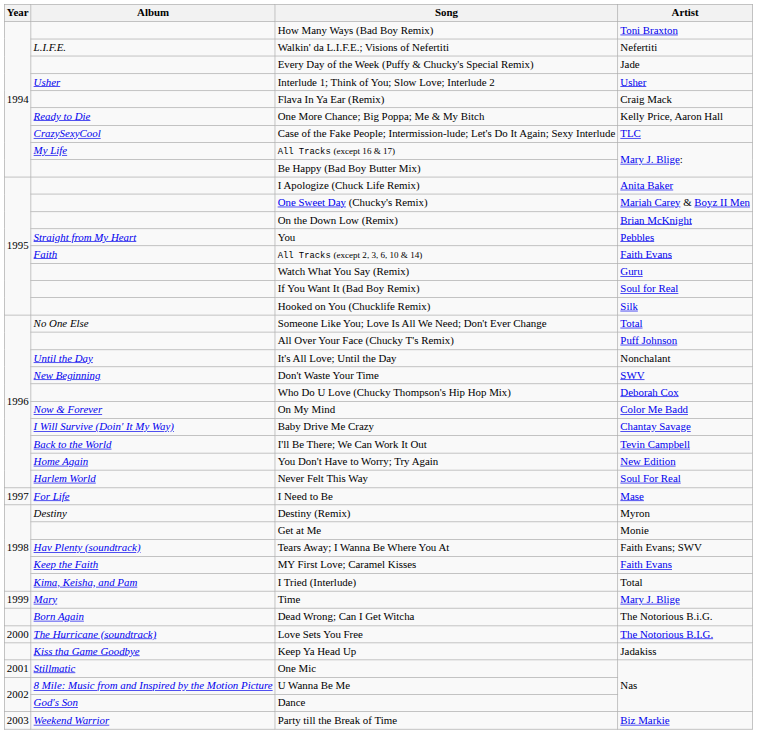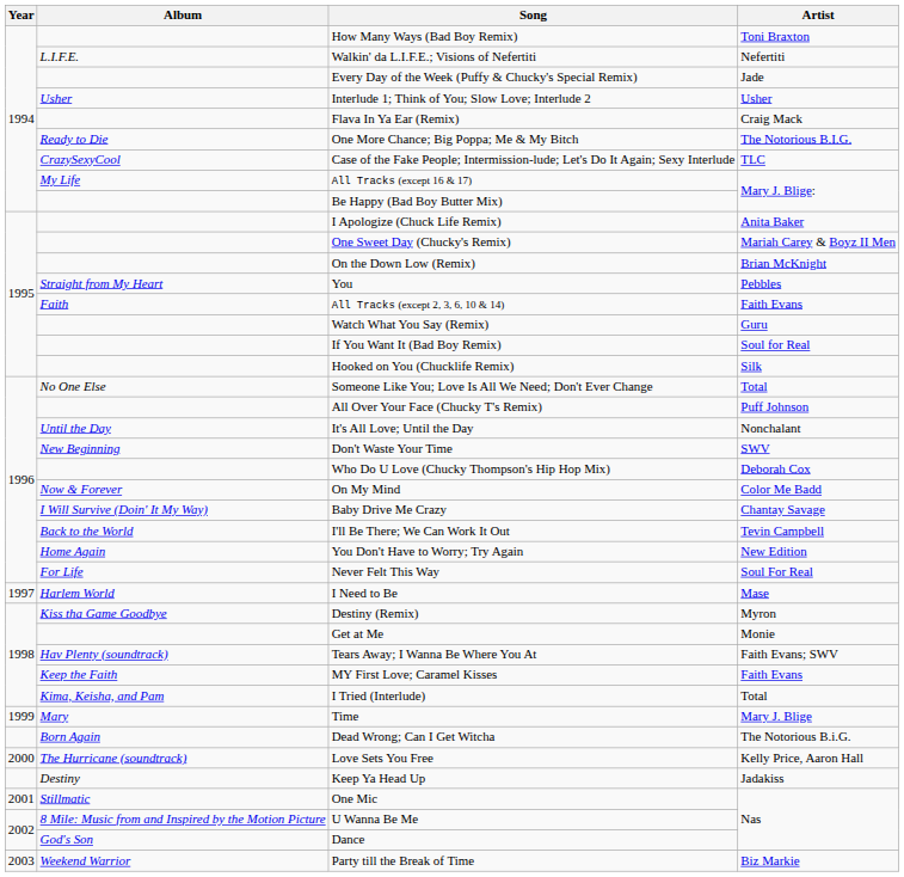One More Chance; Big Poppa; Me & My Bitch | Artist: Kelly Price, Aaron Hall -> The Notorious B.I.G.
Never Felt This Way | Album: Harlem World -> For Life
I Need to Be | Album: For Life -> Harlem World
Destiny (Remix) | Album: Destiny -> Kiss tha Game Goodbye
Love Sets You Free | Artist: The Notorious B.I.G. -> Kelly Price, Aaron Hall
Keep Ya Head Up | Album: Kiss tha Game Goodbye -> Destiny
